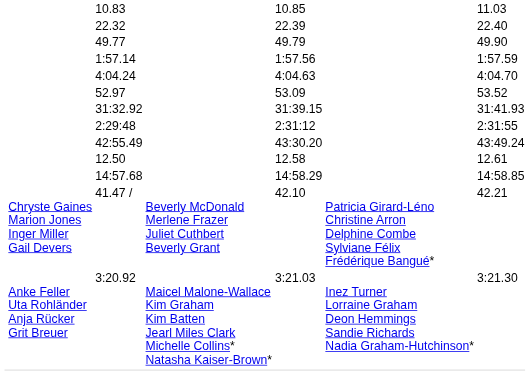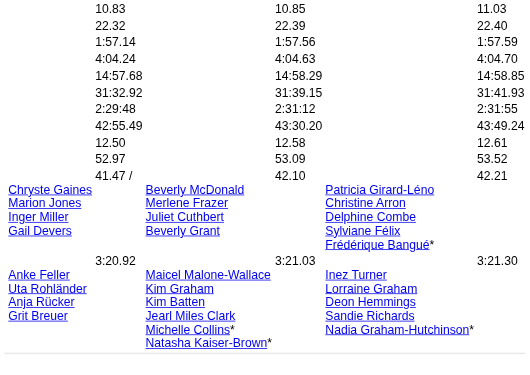- row: 49.77 | 49.79 | 49.90
rows swapped: 14:57.68 <-> 52.97
